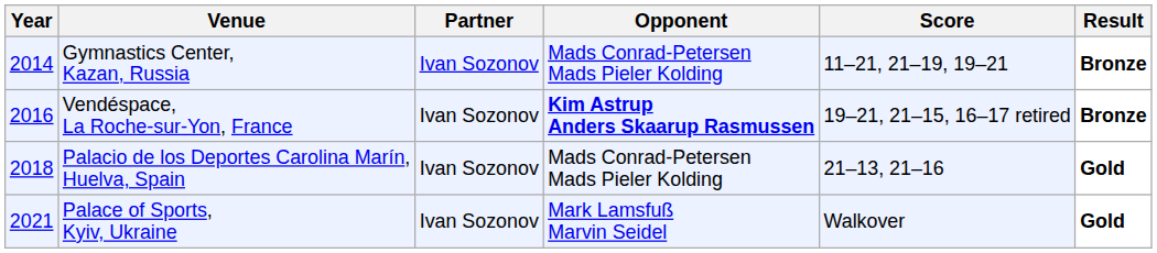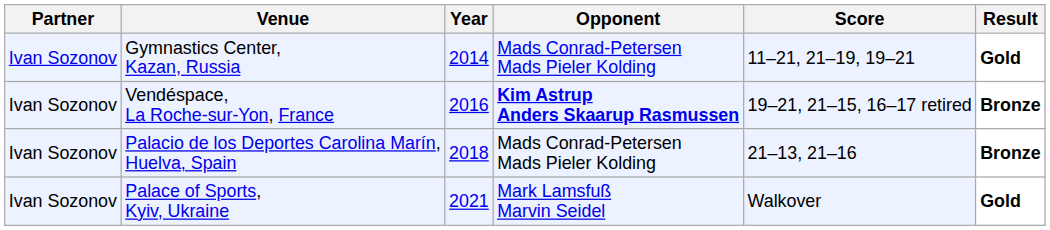columns swapped: Year <-> Partner
Gymnastics Center, Kazan, Russia | Result: Bronze -> Gold
Palacio de los Deportes Carolina Marín, Huelva, Spain | Result: Gold -> Bronze
